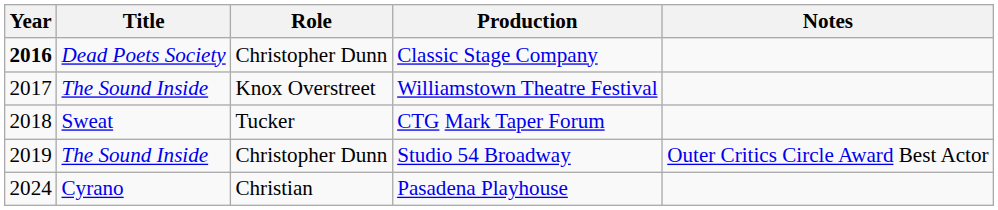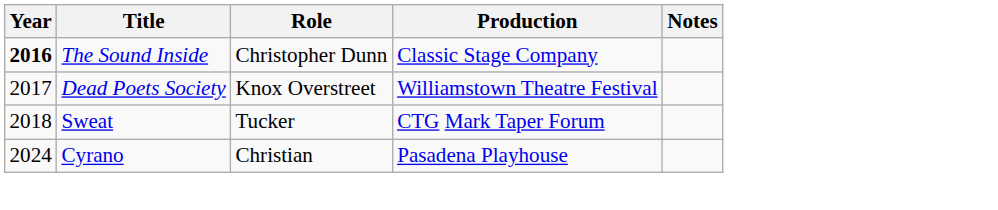Classic Stage Company | Title: Dead Poets Society -> The Sound Inside
Williamstown Theatre Festival | Title: The Sound Inside -> Dead Poets Society
- row: 2019 | The Sound Inside | Christopher Dunn | Studio 54 Broadway | Outer Critics Circle Award Best Actor
